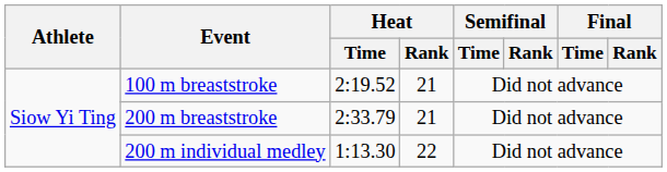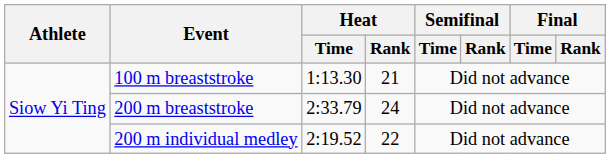100 m breaststroke | Heat / Time: 2:19.52 -> 1:13.30
200 m breaststroke | Heat / Rank: 21 -> 24
200 m individual medley | Heat / Time: 1:13.30 -> 2:19.52
